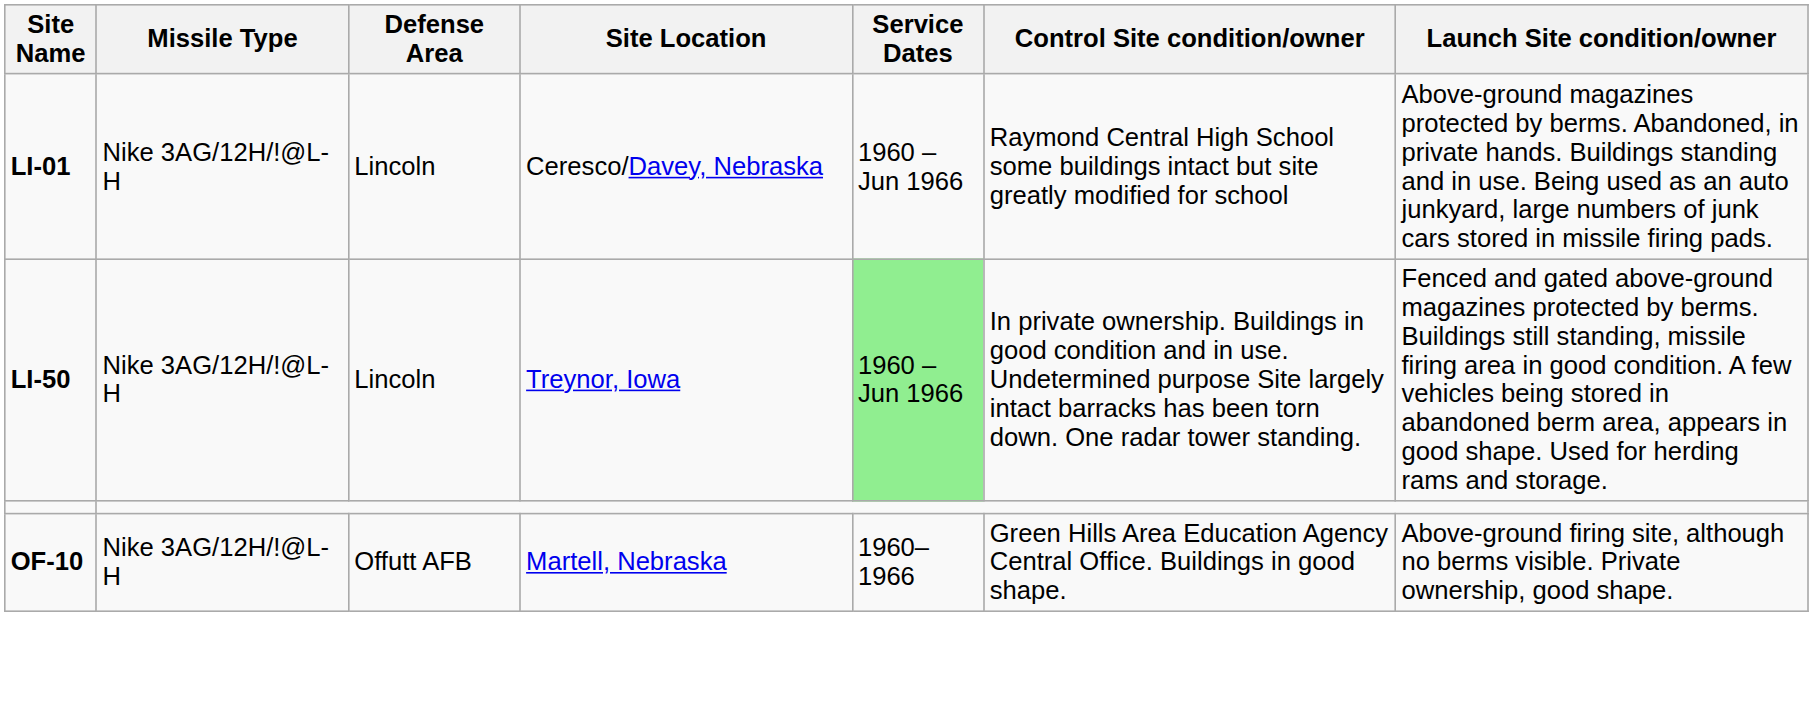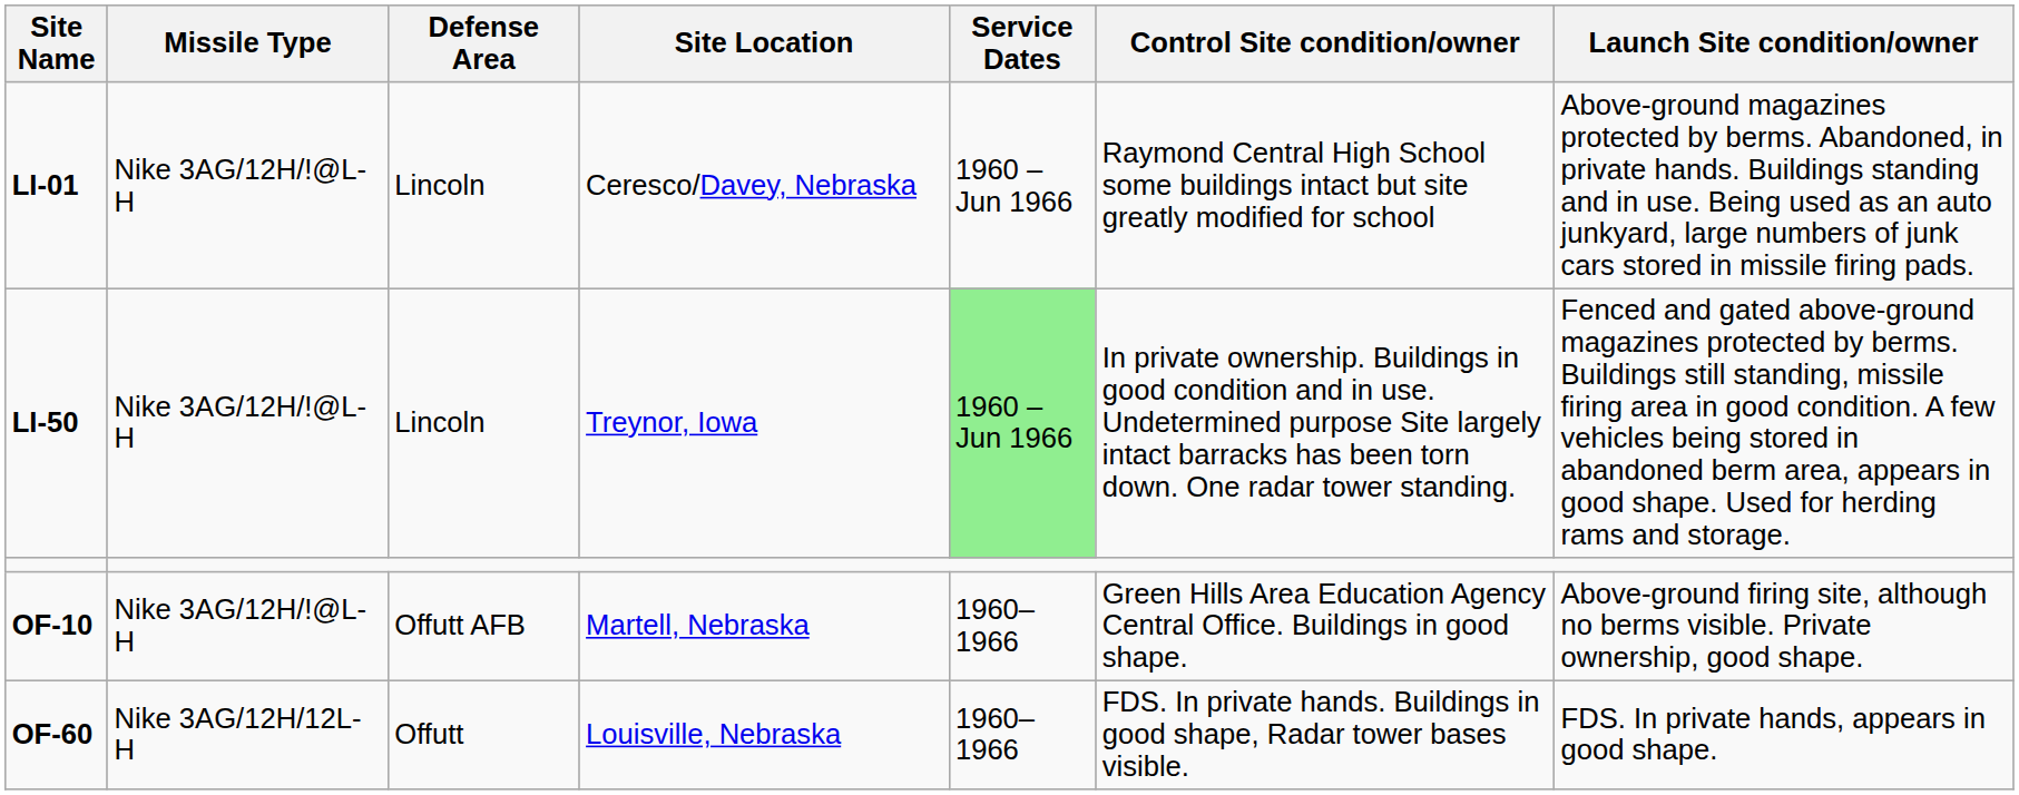+ row: OF-60 | Nike 3AG/12H/12L-H | Offutt | Louisville, Nebraska | 1960–1966 | FDS. In private hands. Buildings in good shape, Radar tower bases visible. | FDS. In private hands, appears in good shape.
